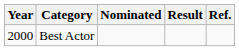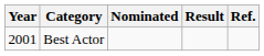Best Actor | Year: 2000 -> 2001
